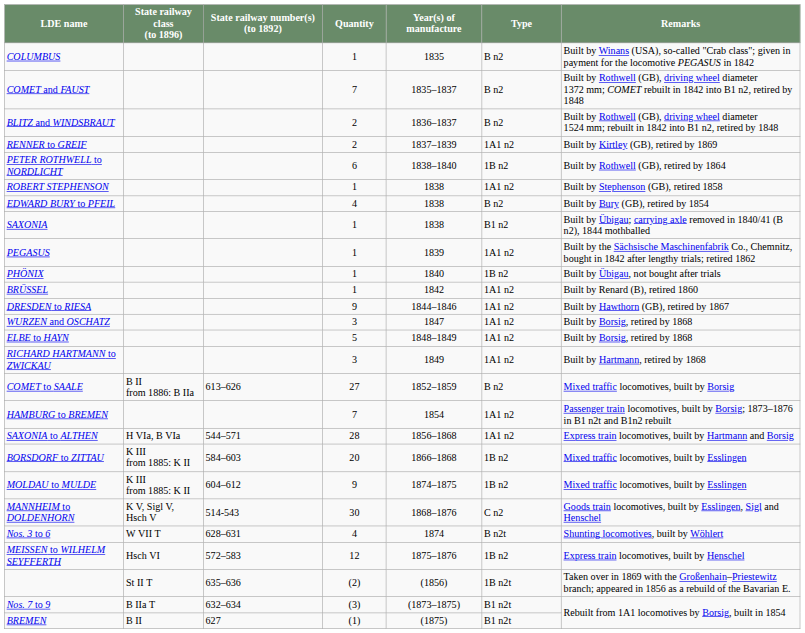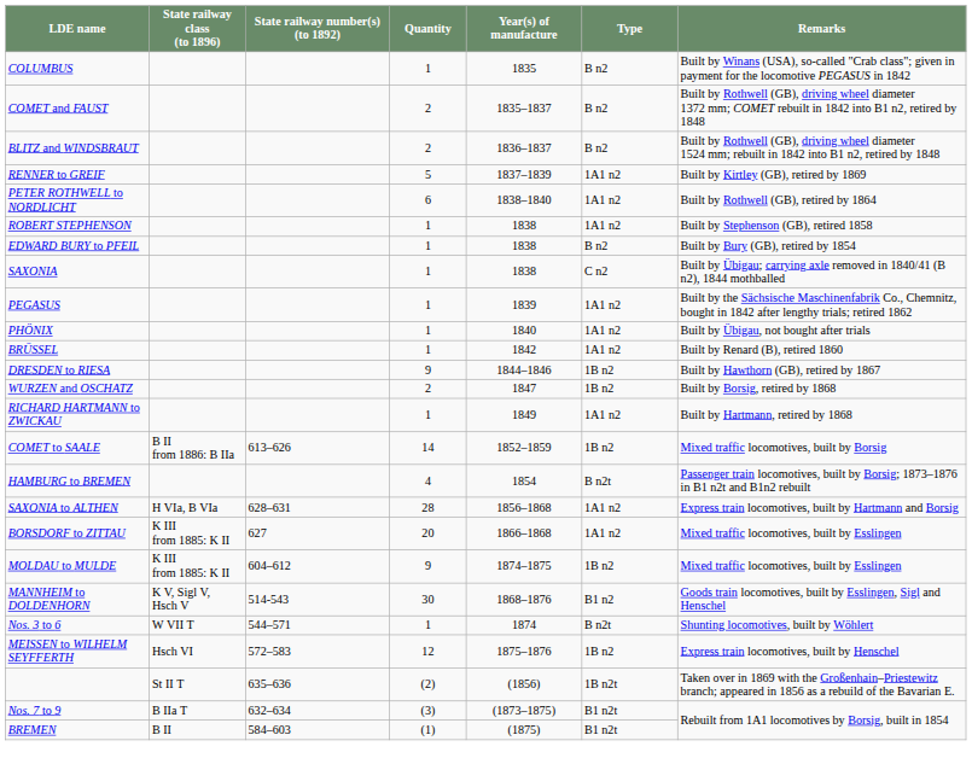COMET and FAUST | Quantity: 7 -> 2
RENNER to GREIF | Quantity: 2 -> 5
PETER ROTHWELL to NORDLICHT | Type: 1B n2 -> 1A1 n2
EDWARD BURY to PFEIL | Quantity: 4 -> 1
SAXONIA | Type: B1 n2 -> C n2
PHÖNIX | Type: 1B n2 -> 1A1 n2
DRESDEN to RIESA | Type: 1A1 n2 -> 1B n2
WURZEN and OSCHATZ | Quantity: 3 -> 2
WURZEN and OSCHATZ | Type: 1A1 n2 -> 1B n2
- row: ELBE to HAYN | 5 | 1848–1849 | 1A1 n2 | Built by Borsig, retired by 1868
RICHARD HARTMANN to ZWICKAU | Quantity: 3 -> 1
COMET to SAALE | Quantity: 27 -> 14
COMET to SAALE | Type: B n2 -> 1B n2
HAMBURG to BREMEN | Quantity: 7 -> 4
HAMBURG to BREMEN | Type: 1A1 n2 -> B n2t
SAXONIA to ALTHEN | State railway number(s) (to 1892): 544–571 -> 628–631
BORSDORF to ZITTAU | State railway number(s) (to 1892): 584–603 -> 627
BORSDORF to ZITTAU | Type: 1B n2 -> 1A1 n2
MANNHEIM to DOLDENHORN | Type: C n2 -> B1 n2
Nos. 3 to 6 | State railway number(s) (to 1892): 628–631 -> 544–571
Nos. 3 to 6 | Quantity: 4 -> 1
BREMEN | State railway number(s) (to 1892): 627 -> 584–603
